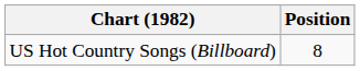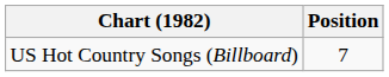US Hot Country Songs (Billboard) | Position: 8 -> 7
